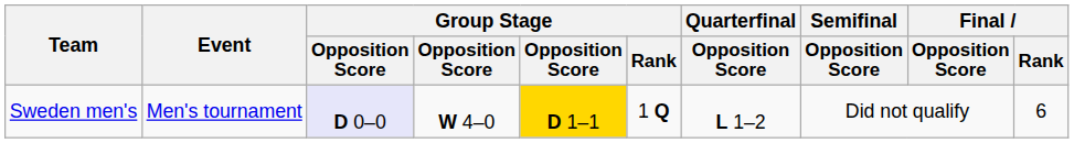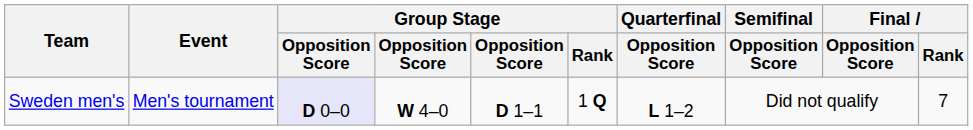Sweden men's | column 5: gold background -> no background
Sweden men's | Final / Rank: 6 -> 7
